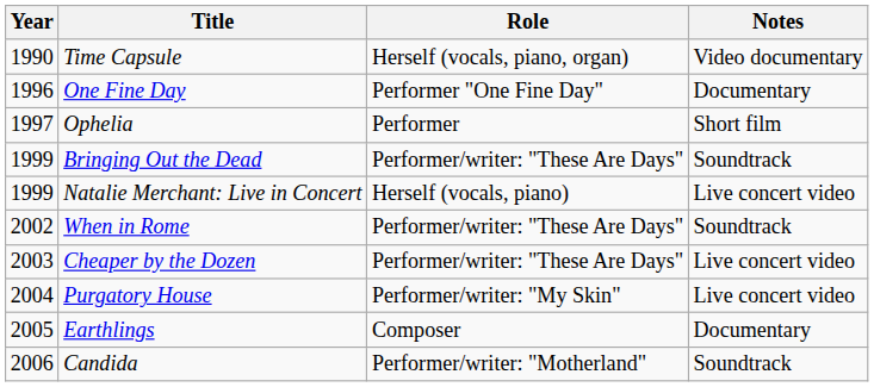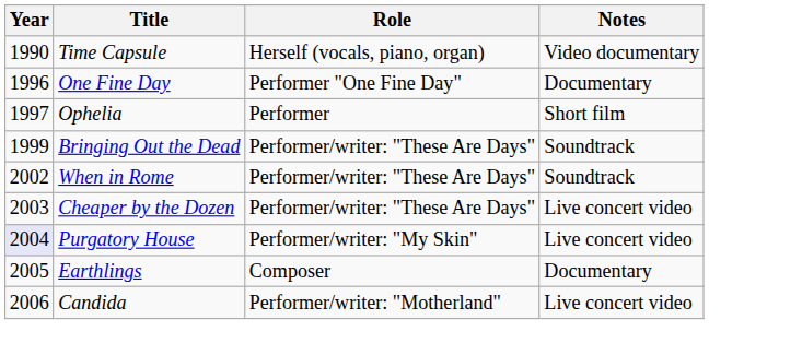- row: 1999 | Natalie Merchant: Live in Concert | Herself (vocals, piano) | Live concert video
Purgatory House | Year: no background -> lavender background
Candida | Notes: Soundtrack -> Live concert video
